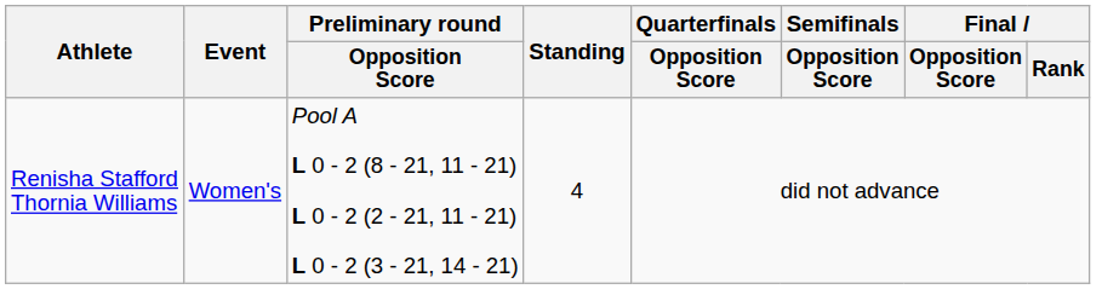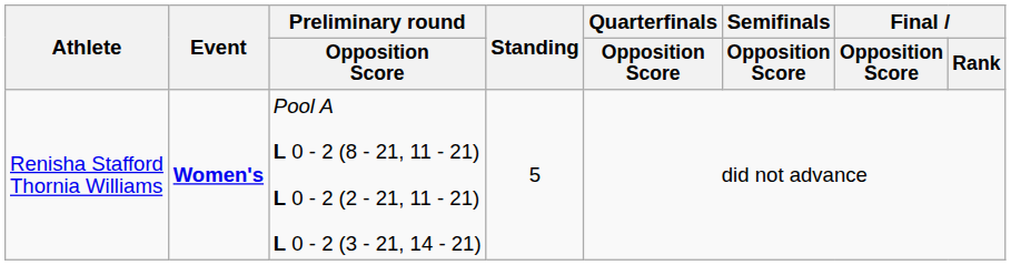Renisha Stafford Thornia Williams | Event: normal -> bold
Renisha Stafford Thornia Williams | Standing: 4 -> 5
